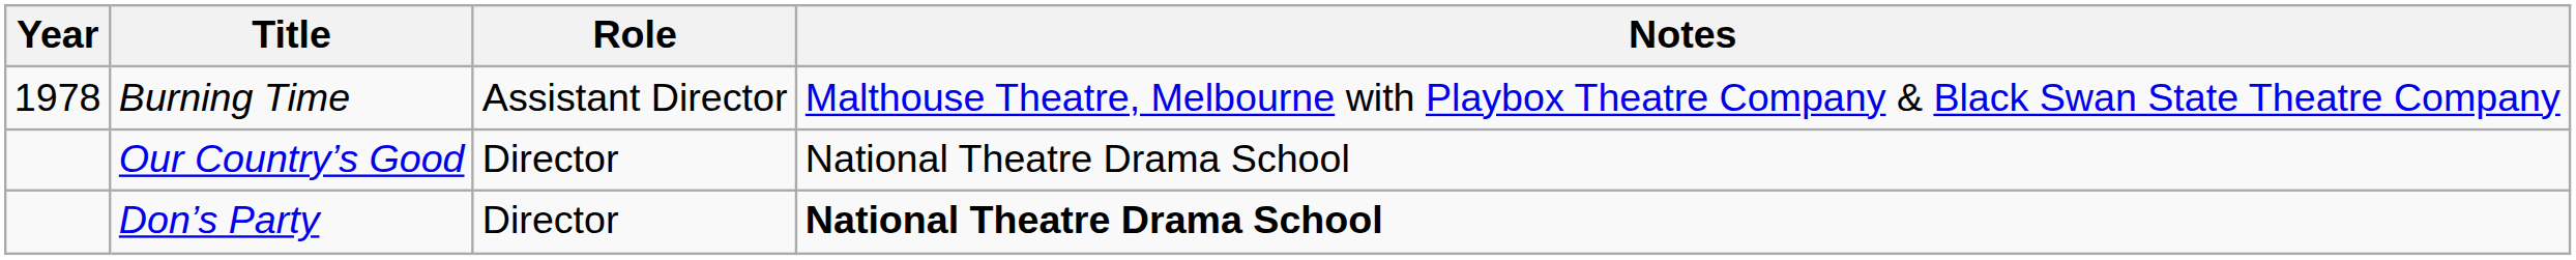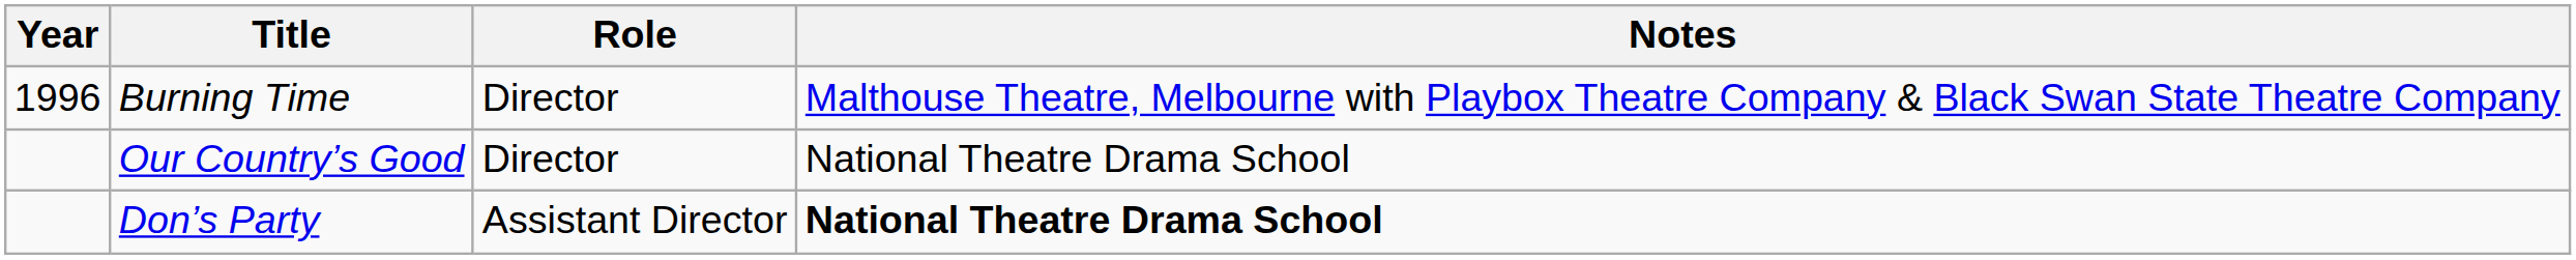Burning Time | Year: 1978 -> 1996
Burning Time | Role: Assistant Director -> Director
Don’s Party | Role: Director -> Assistant Director
